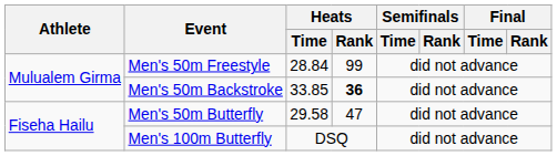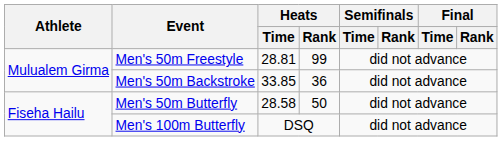Men's 50m Freestyle | Heats / Time: 28.84 -> 28.81
Men's 50m Backstroke | Heats / Rank: bold -> normal
Men's 50m Butterfly | Heats / Time: 29.58 -> 28.58
Men's 50m Butterfly | Heats / Rank: 47 -> 50
